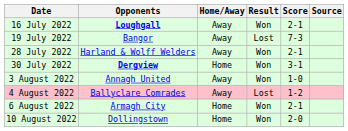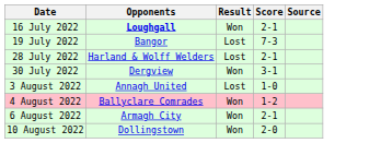- column: Home/Away | Away | Away | Away | Home | Away | Away | Home | Home
28 July 2022 | Result: Won -> Lost
30 July 2022 | Opponents: bold -> normal
3 August 2022 | Result: Won -> Lost
4 August 2022 | Result: Lost -> Won
